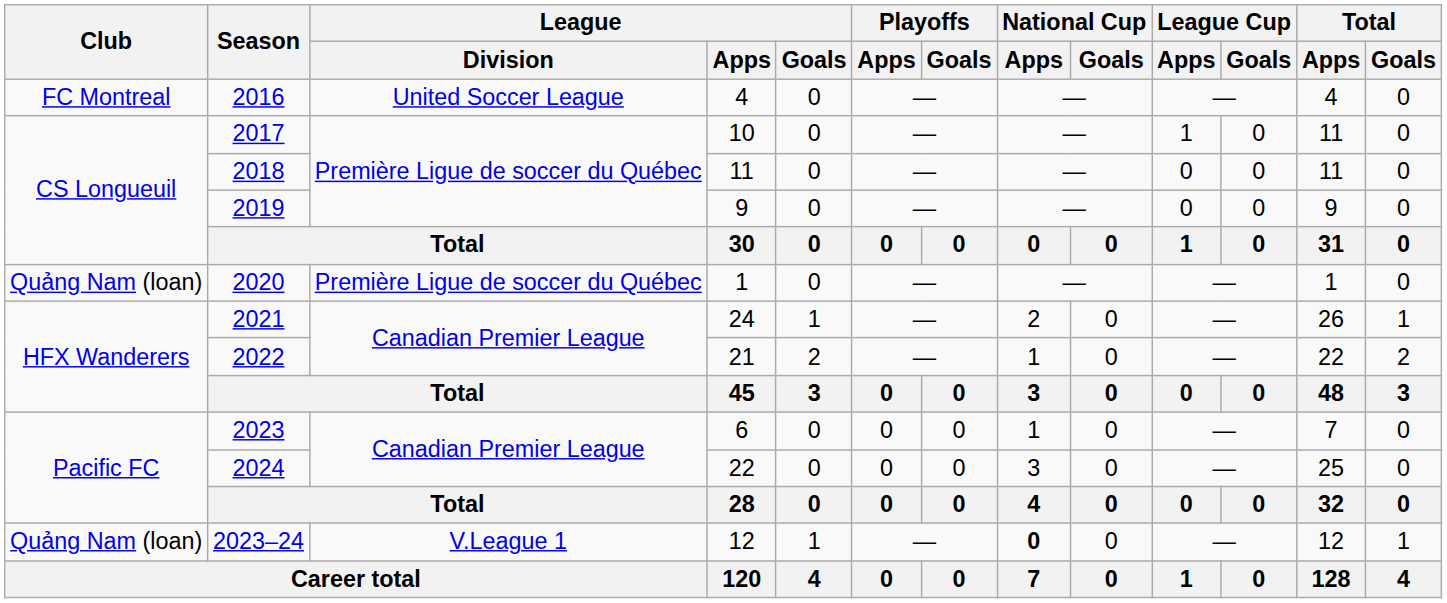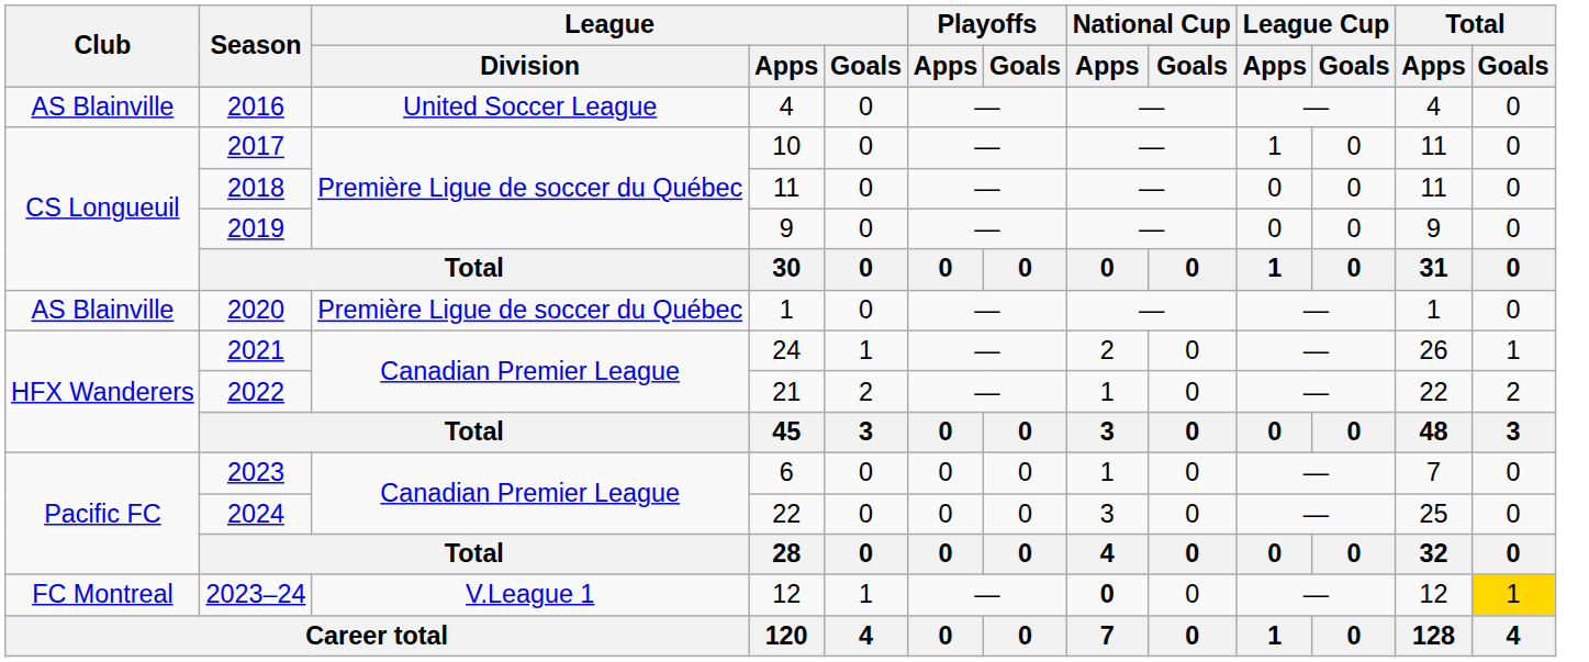2016 | Club: FC Montreal -> AS Blainville
2020 | Club: Quảng Nam (loan) -> AS Blainville
2023–24 | Club: Quảng Nam (loan) -> FC Montreal
2023–24 | Total / Goals: no background -> gold background
